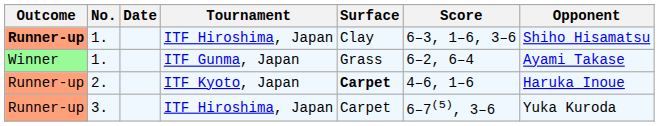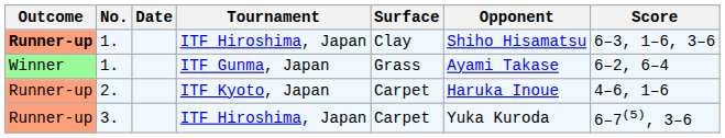columns swapped: Opponent <-> Score
2. | Surface: bold -> normal
